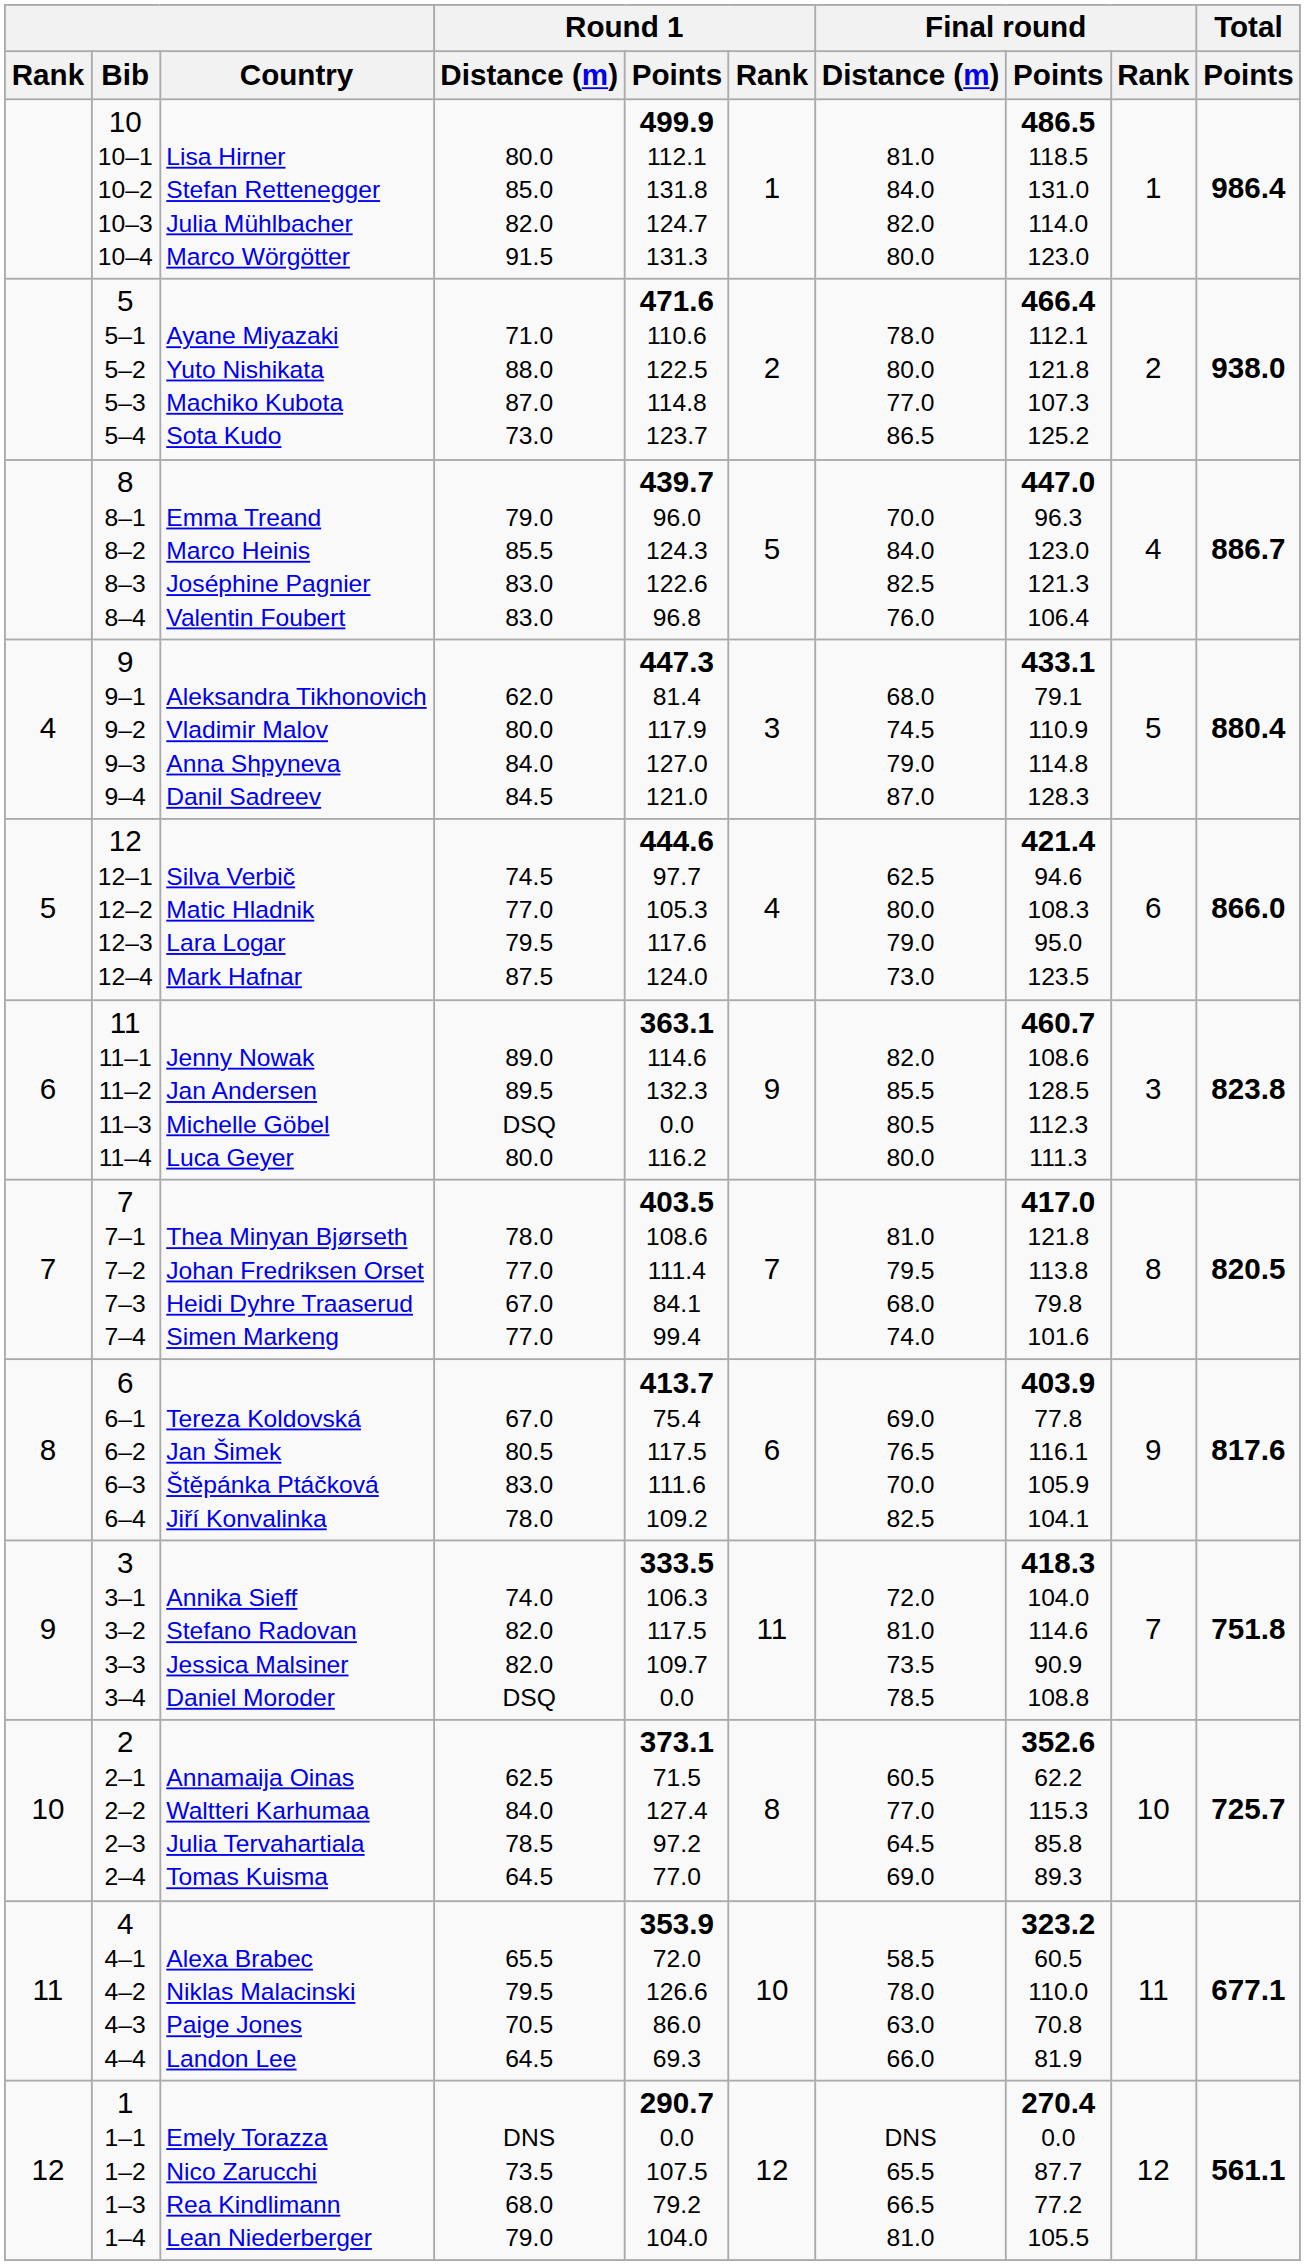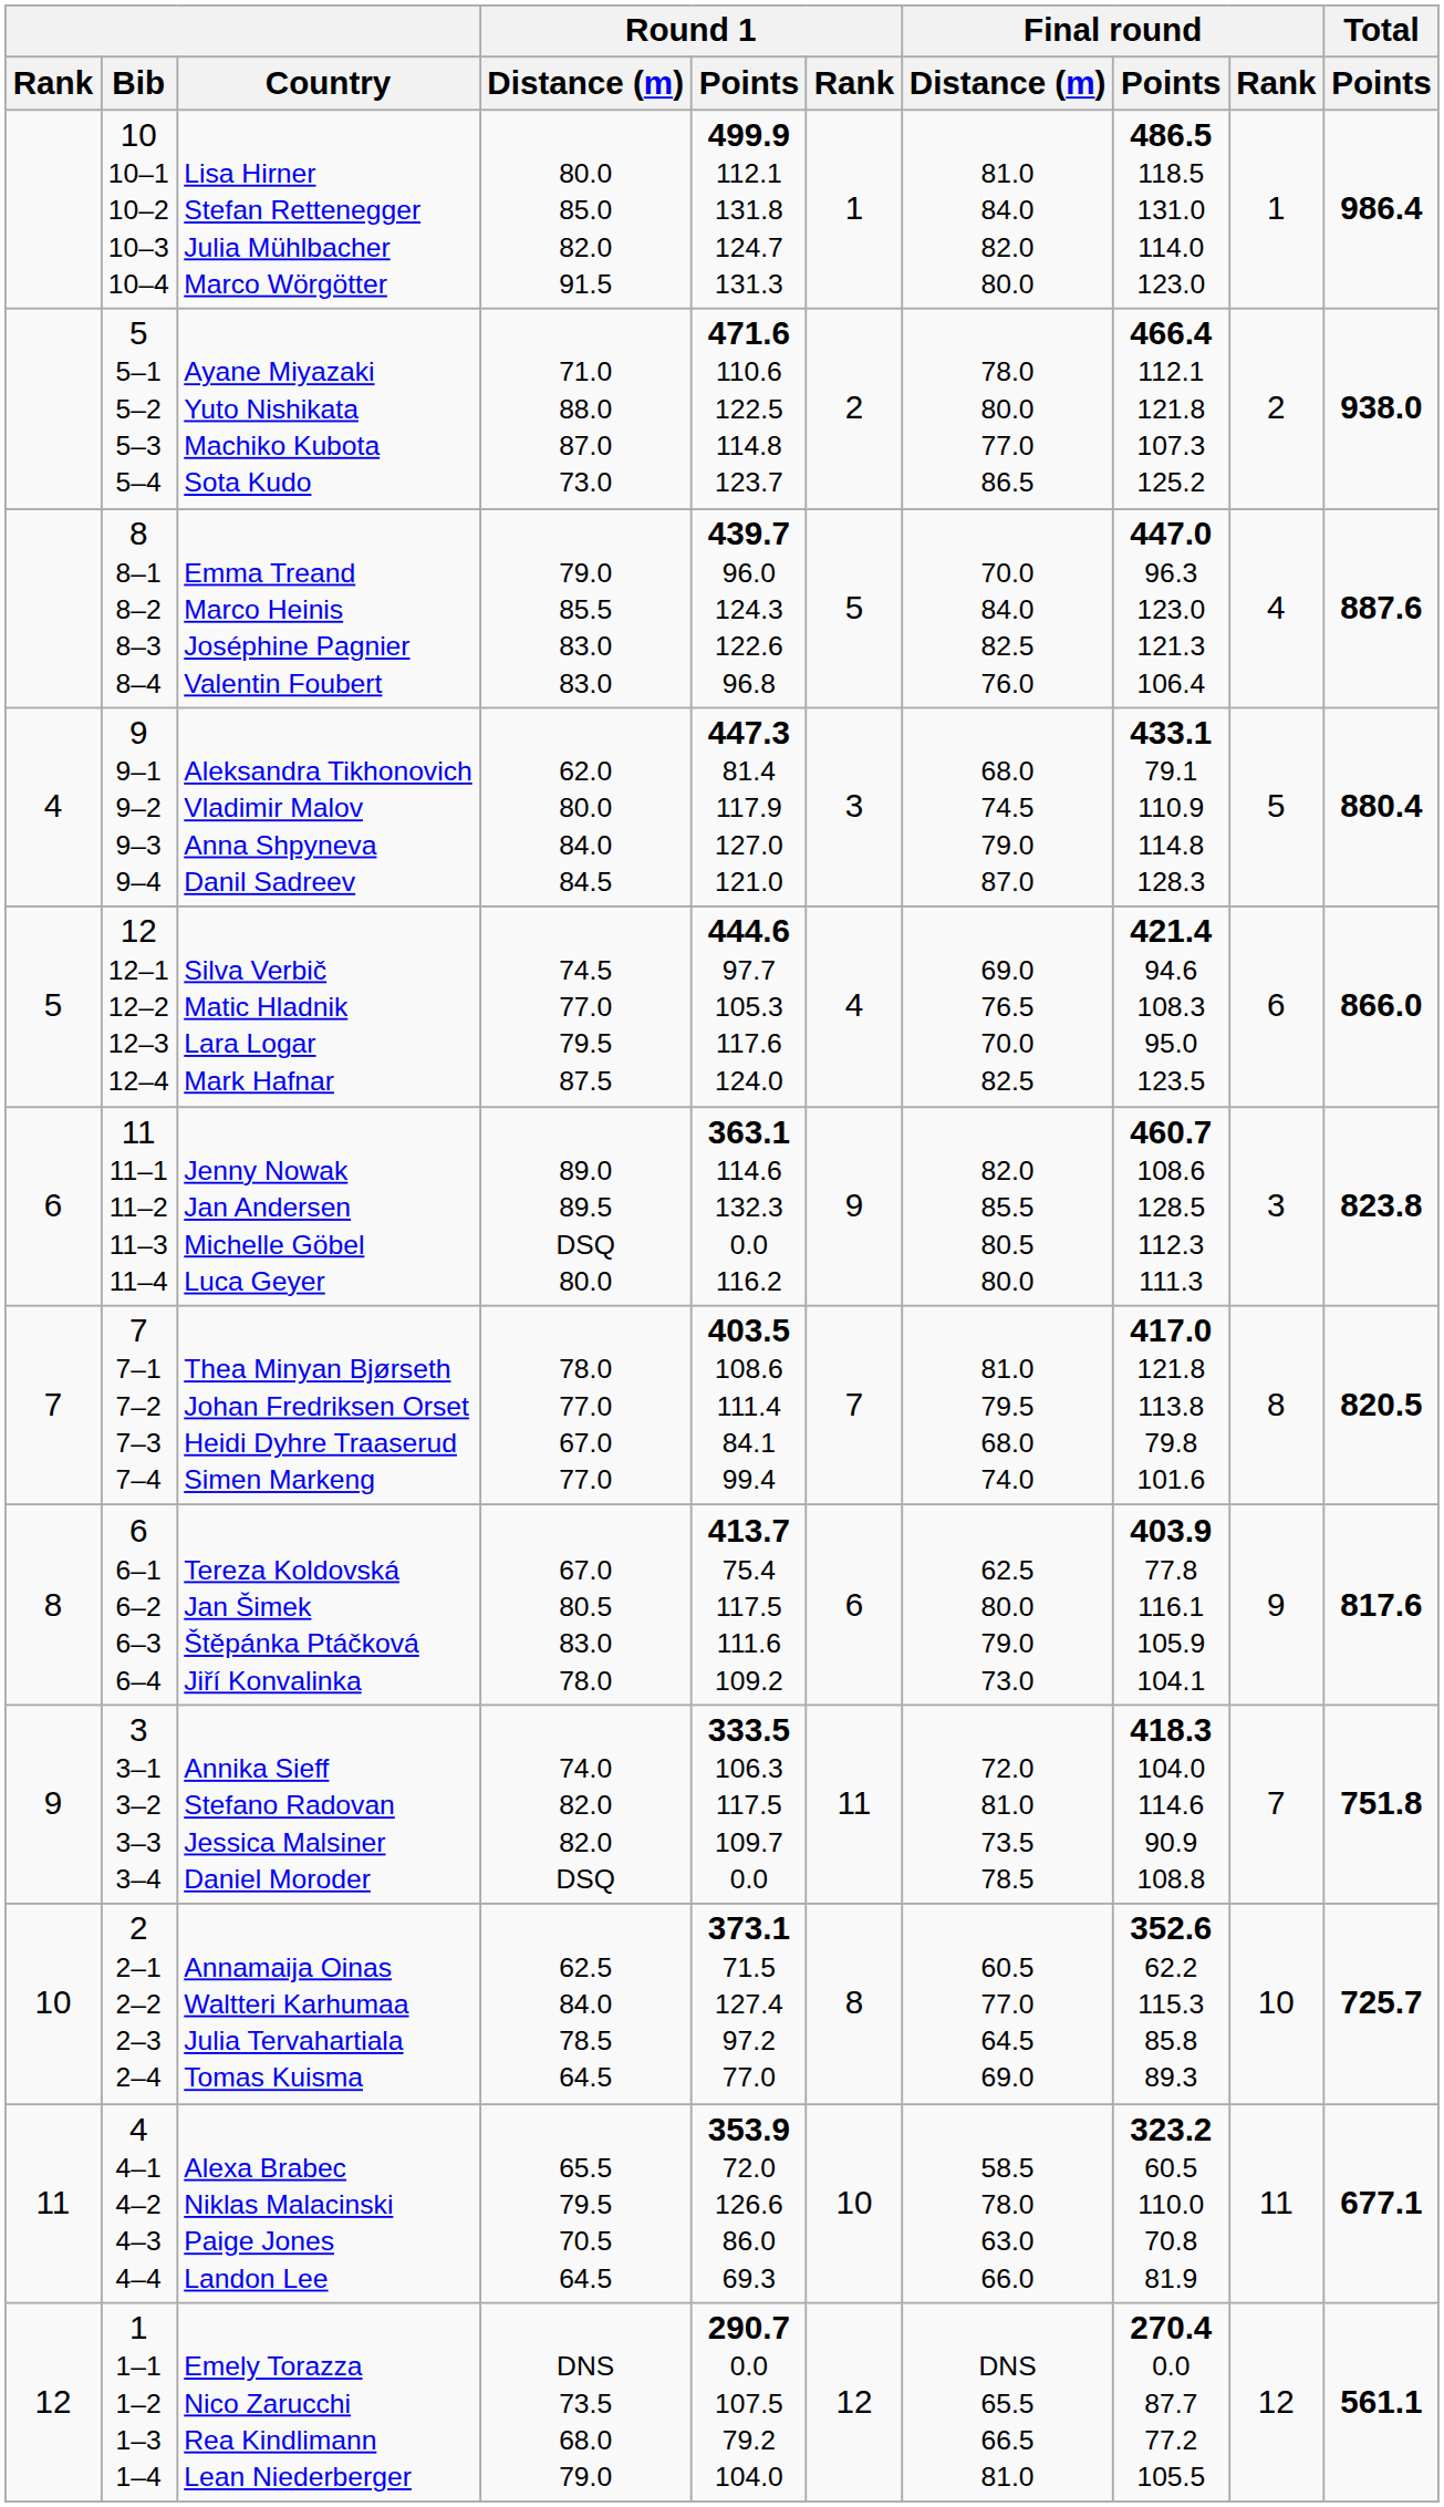Emma Treand Marco Heinis Joséphine Pagnier Valentin Foubert | Total / Points: 886.7 -> 887.6
Silva Verbič Matic Hladnik Lara Logar Mark Hafnar | Final round / Distance (m): 62.5 80.0 79.0 73.0 -> 69.0 76.5 70.0 82.5
Tereza Koldovská Jan Šimek Štěpánka Ptáčková Jiří Konvalinka | Final round / Distance (m): 69.0 76.5 70.0 82.5 -> 62.5 80.0 79.0 73.0
